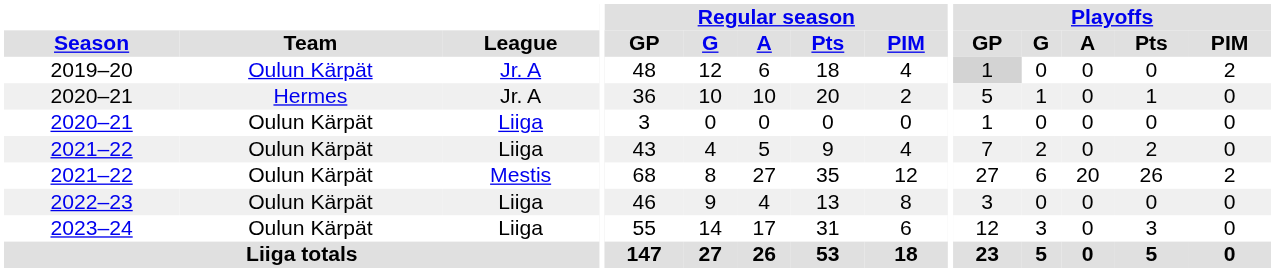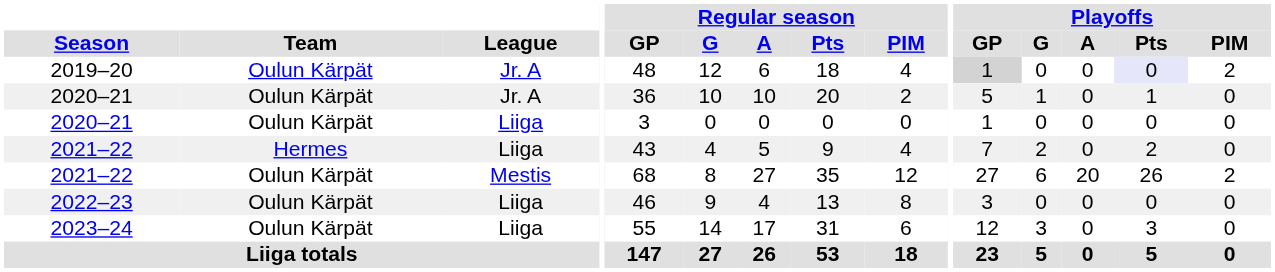2019–20 | Playoffs / Pts: no background -> lavender background
2020–21 / Jr. A | Team: Hermes -> Oulun Kärpät
2021–22 / Liiga | Team: Oulun Kärpät -> Hermes
